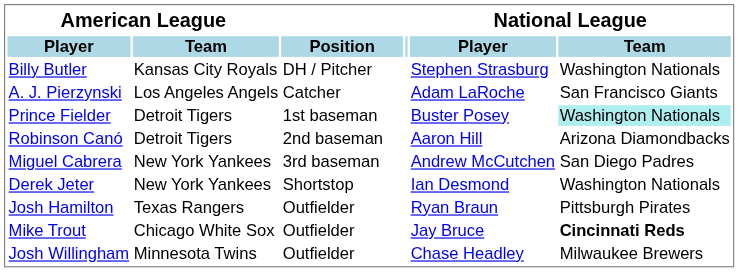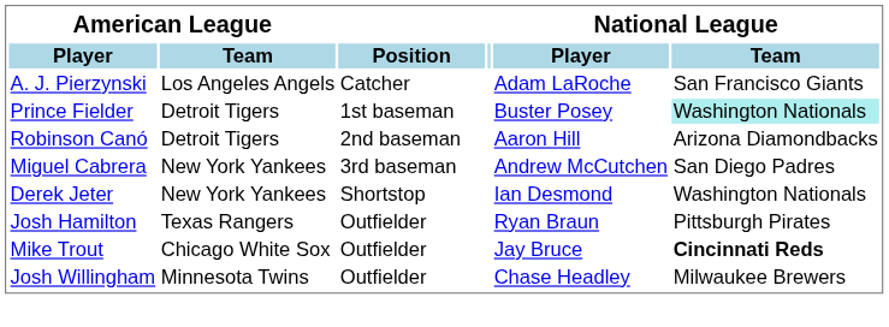- row: Billy Butler | Kansas City Royals | DH / Pitcher | Stephen Strasburg | Washington Nationals
